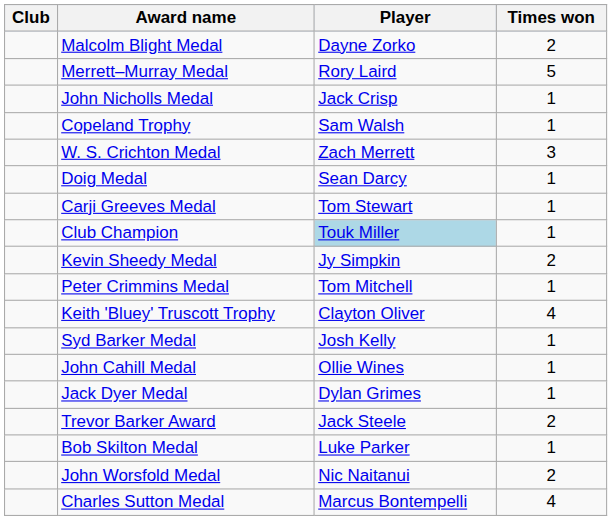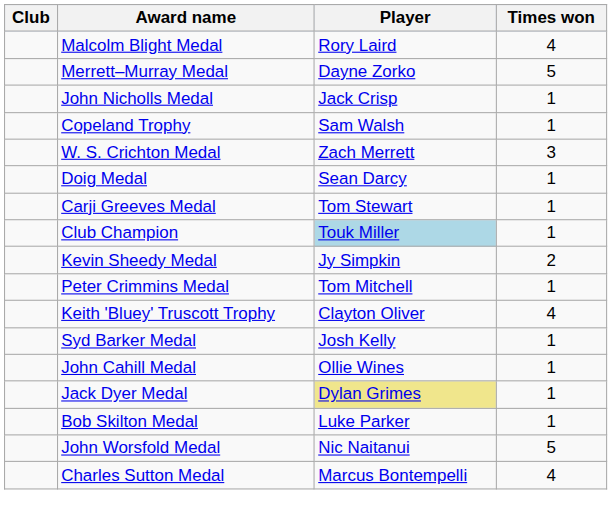Malcolm Blight Medal | Player: Dayne Zorko -> Rory Laird
Malcolm Blight Medal | Times won: 2 -> 4
Merrett–Murray Medal | Player: Rory Laird -> Dayne Zorko
Jack Dyer Medal | Player: no background -> khaki background
- row: Trevor Barker Award | Jack Steele | 2
John Worsfold Medal | Times won: 2 -> 5
